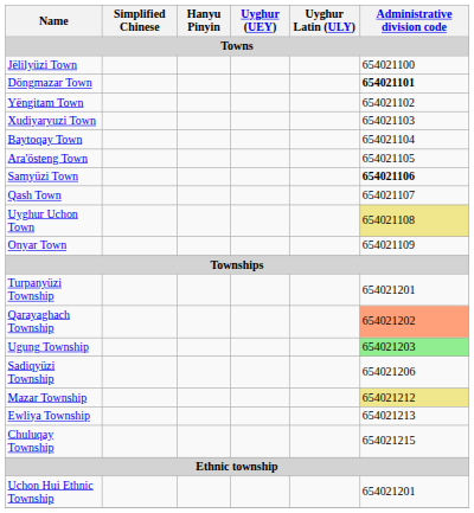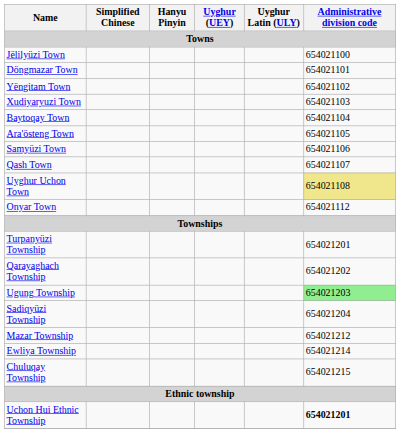Döngmazar Town | Administrative division code: bold -> normal
Samyüzi Town | Administrative division code: bold -> normal
Onyar Town | Administrative division code: 654021109 -> 654021112
Qarayaghach Township | Administrative division code: lightsalmon background -> no background
Sadiqyüzi Township | Administrative division code: 654021206 -> 654021204
Mazar Township | Administrative division code: khaki background -> no background
Ewliya Township | Administrative division code: 654021213 -> 654021214
Uchon Hui Ethnic Township | Administrative division code: normal -> bold
